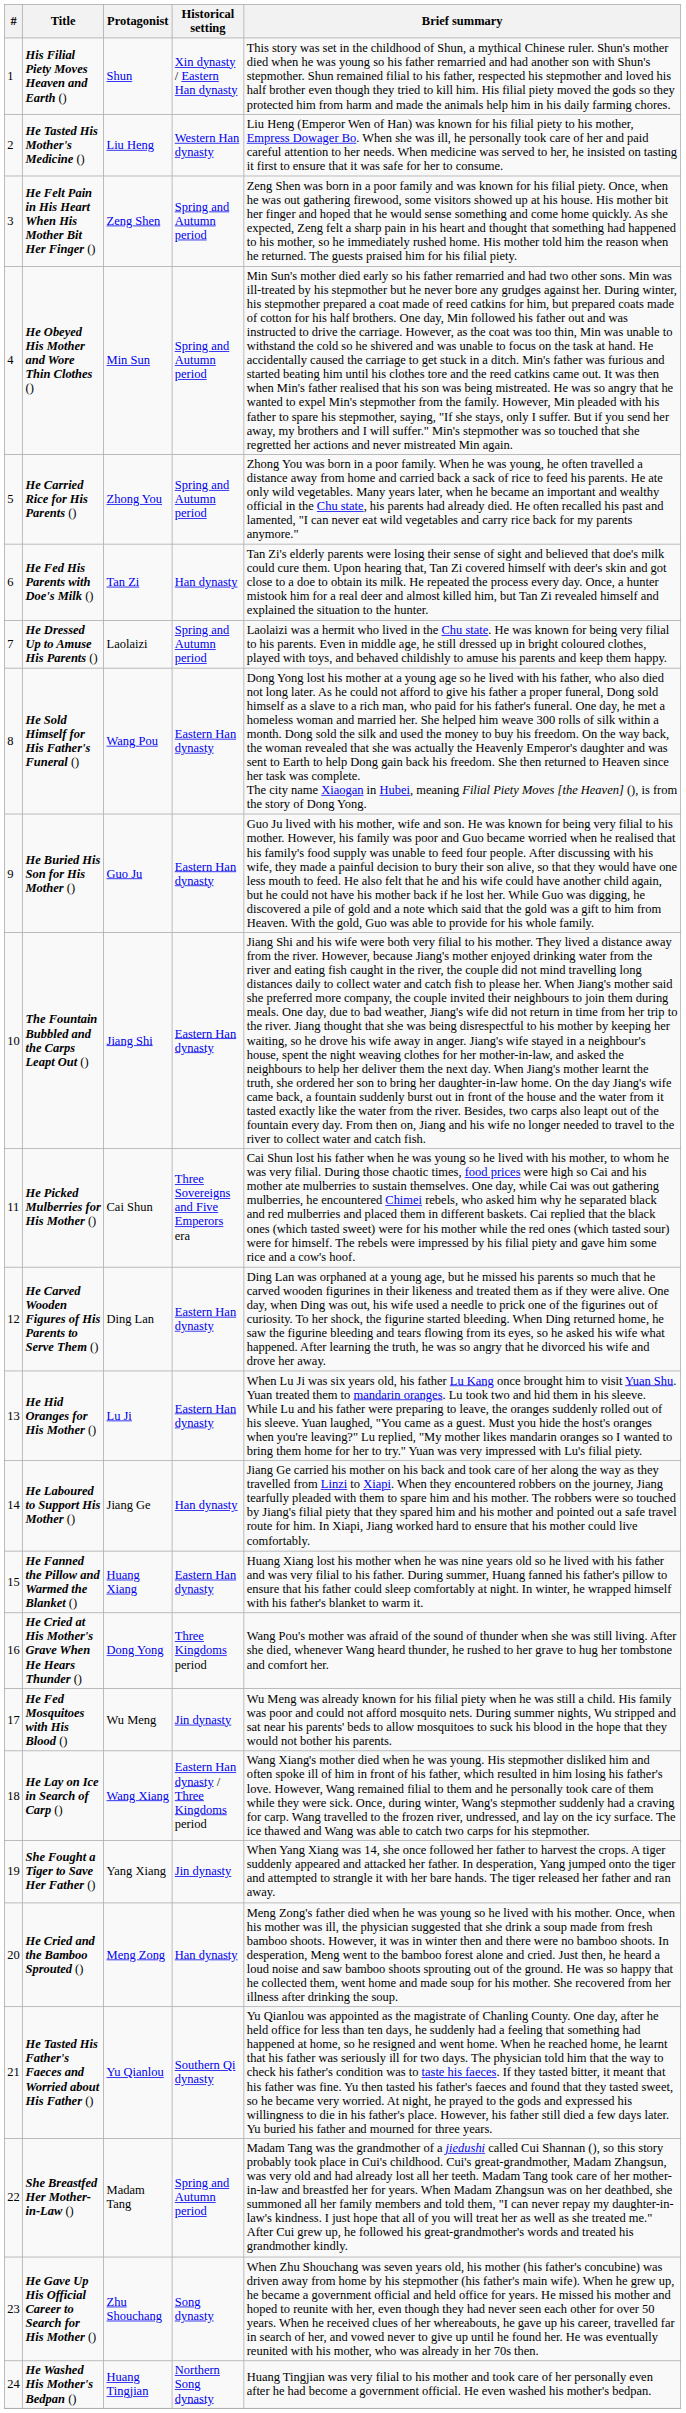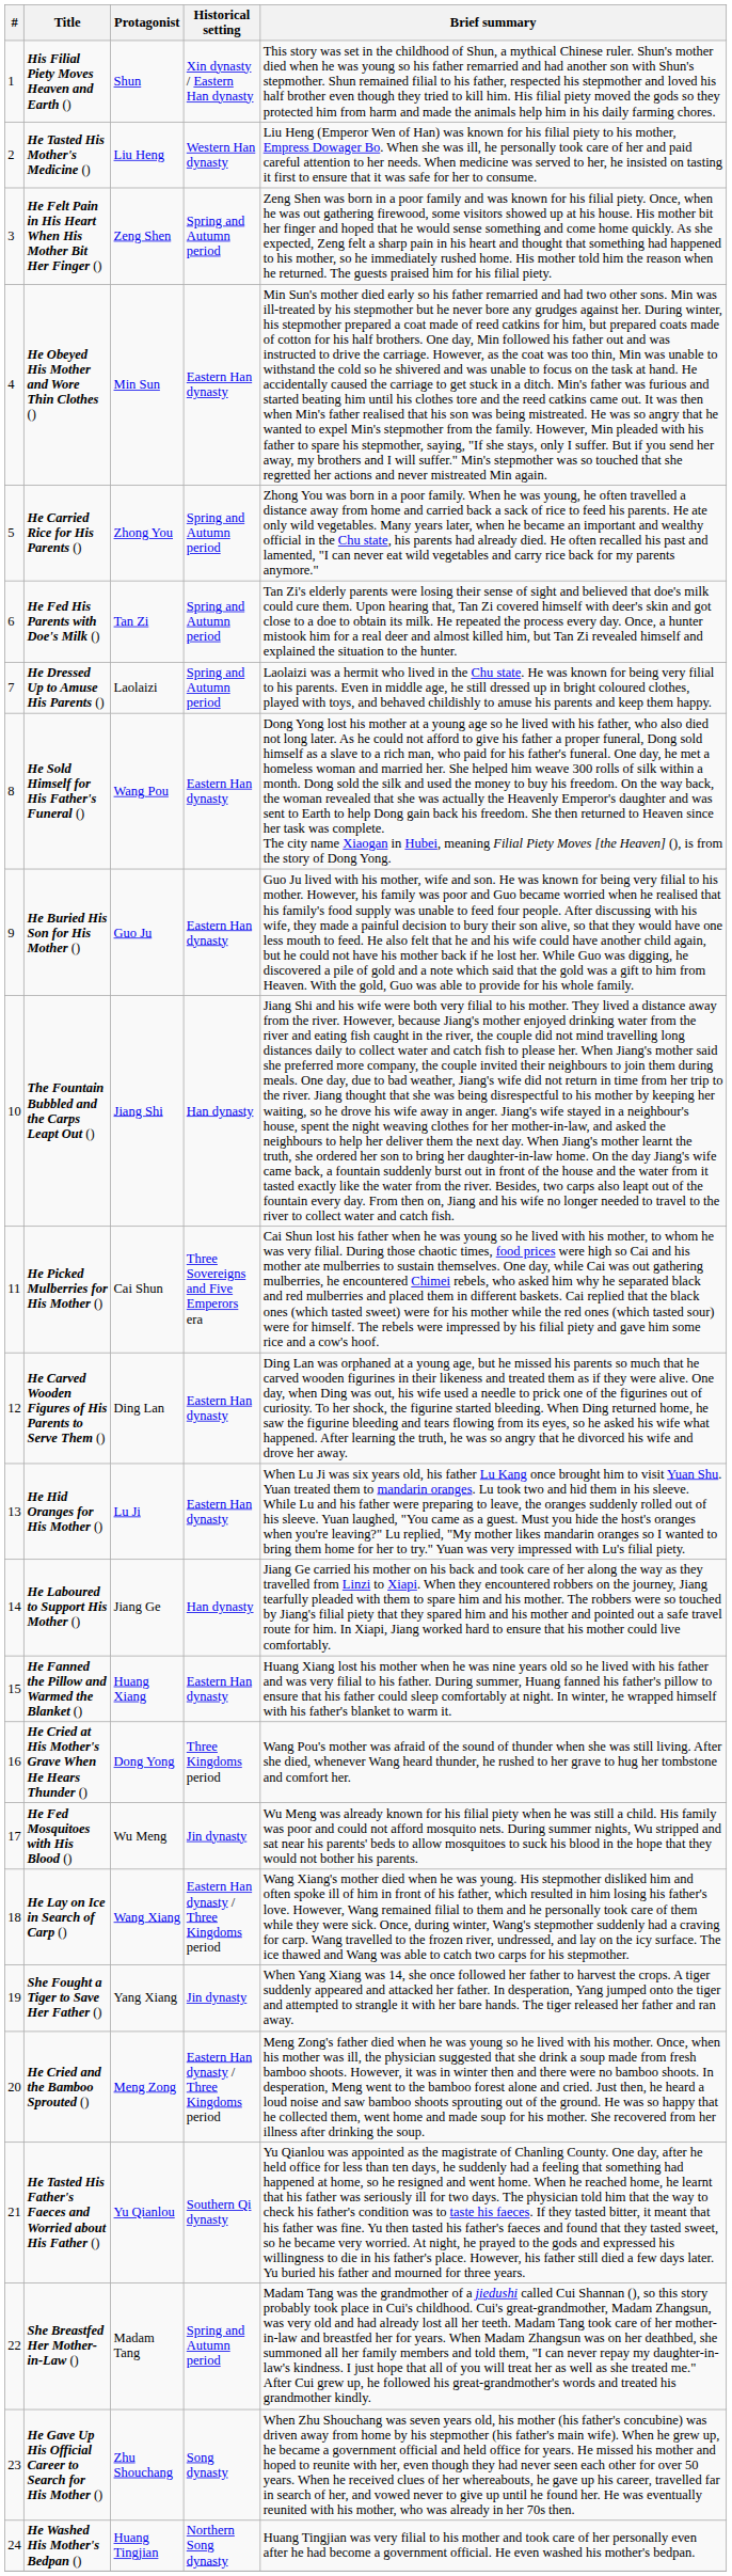He Obeyed His Mother and Wore Thin Clothes () | Historical setting: Spring and Autumn period -> Eastern Han dynasty
He Fed His Parents with Doe's Milk () | Historical setting: Han dynasty -> Spring and Autumn period
The Fountain Bubbled and the Carps Leapt Out () | Historical setting: Eastern Han dynasty -> Han dynasty
He Cried and the Bamboo Sprouted () | Historical setting: Han dynasty -> Eastern Han dynasty / Three Kingdoms period
